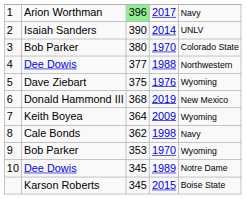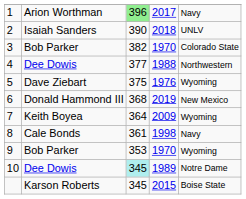2 | column 4: 2014 -> 2018
3 | column 3: 380 -> 382
8 | column 3: 362 -> 361
10 | column 3: no background -> paleturquoise background
